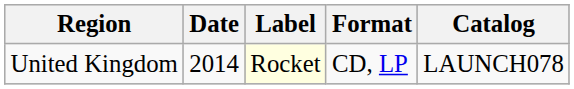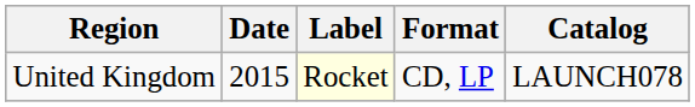United Kingdom | Date: 2014 -> 2015
